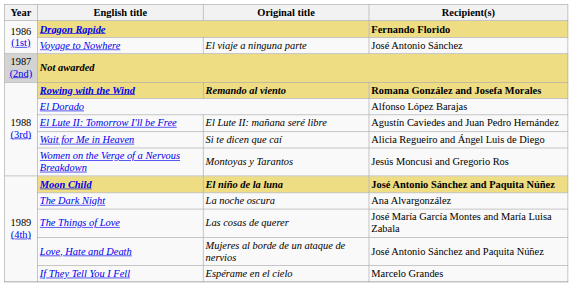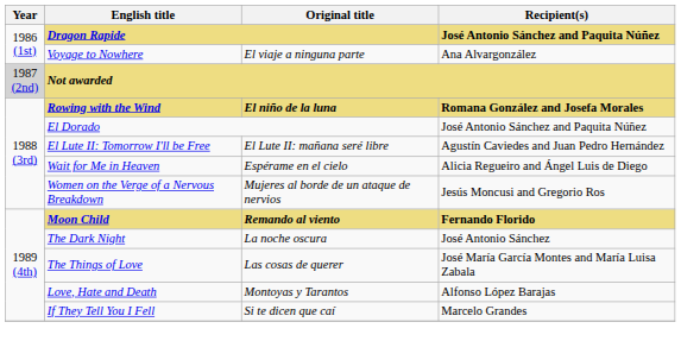Dragon Rapide | Recipient(s): Fernando Florido -> José Antonio Sánchez and Paquita Núñez
Voyage to Nowhere | Recipient(s): José Antonio Sánchez -> Ana Alvargonzález
Rowing with the Wind | Original title: Remando al viento -> El niño de la luna
El Dorado | Recipient(s): Alfonso López Barajas -> José Antonio Sánchez and Paquita Núñez
Wait for Me in Heaven | Original title: Si te dicen que caí -> Espérame en el cielo
Women on the Verge of a Nervous Breakdown | Original title: Montoyas y Tarantos -> Mujeres al borde de un ataque de nervios
Moon Child | Original title: El niño de la luna -> Remando al viento
Moon Child | Recipient(s): José Antonio Sánchez and Paquita Núñez -> Fernando Florido
The Dark Night | Recipient(s): Ana Alvargonzález -> José Antonio Sánchez
Love, Hate and Death | Original title: Mujeres al borde de un ataque de nervios -> Montoyas y Tarantos
Love, Hate and Death | Recipient(s): José Antonio Sánchez and Paquita Núñez -> Alfonso López Barajas
If They Tell You I Fell | Original title: Espérame en el cielo -> Si te dicen que caí
